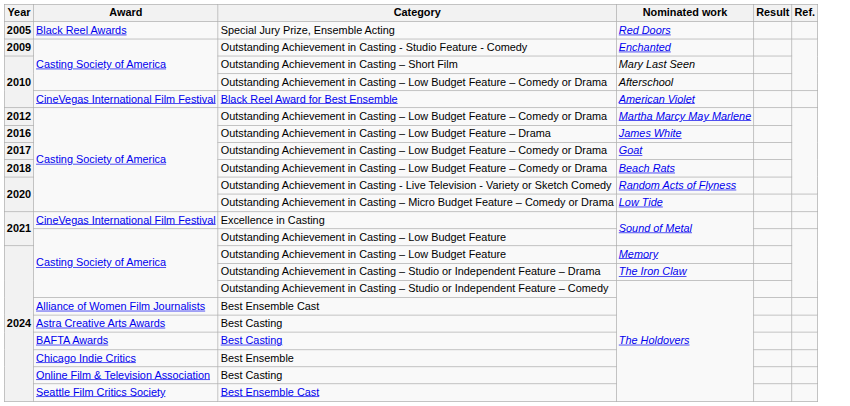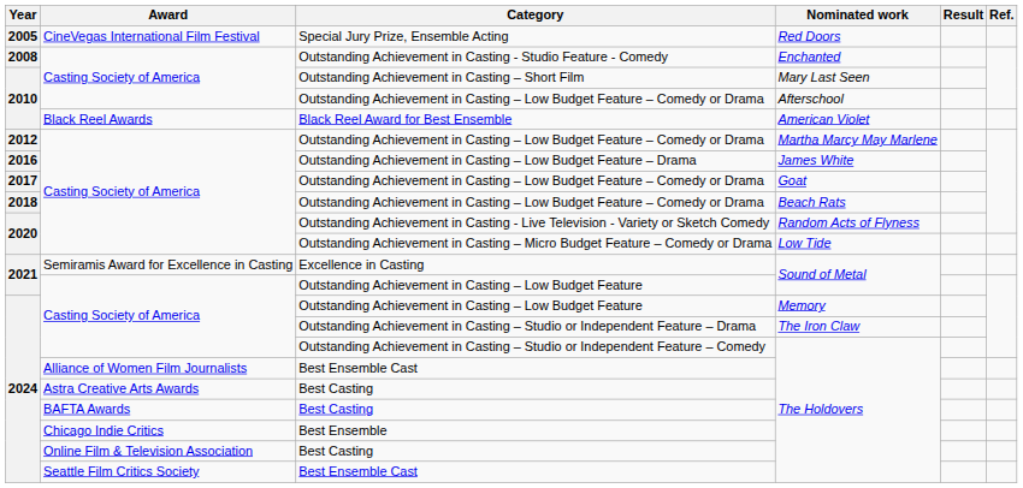Special Jury Prize, Ensemble Acting | Award: Black Reel Awards -> CineVegas International Film Festival
Outstanding Achievement in Casting - Studio Feature - Comedy | Year: 2009 -> 2008
Black Reel Award for Best Ensemble | Award: CineVegas International Film Festival -> Black Reel Awards
Excellence in Casting | Award: CineVegas International Film Festival -> Semiramis Award for Excellence in Casting
